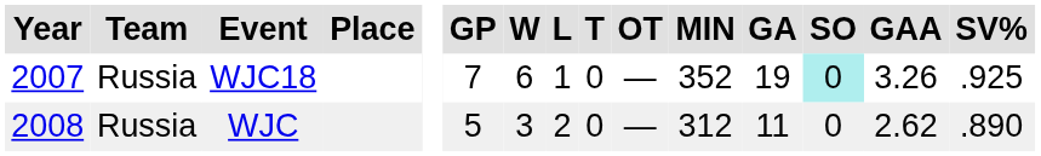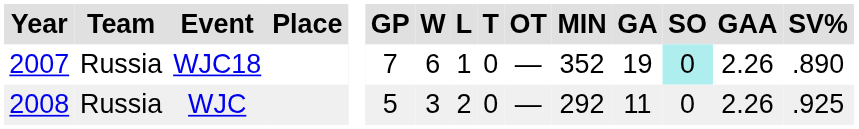WJC18 | GAA: 3.26 -> 2.26
WJC18 | SV%: .925 -> .890
WJC | MIN: 312 -> 292
WJC | GAA: 2.62 -> 2.26
WJC | SV%: .890 -> .925
